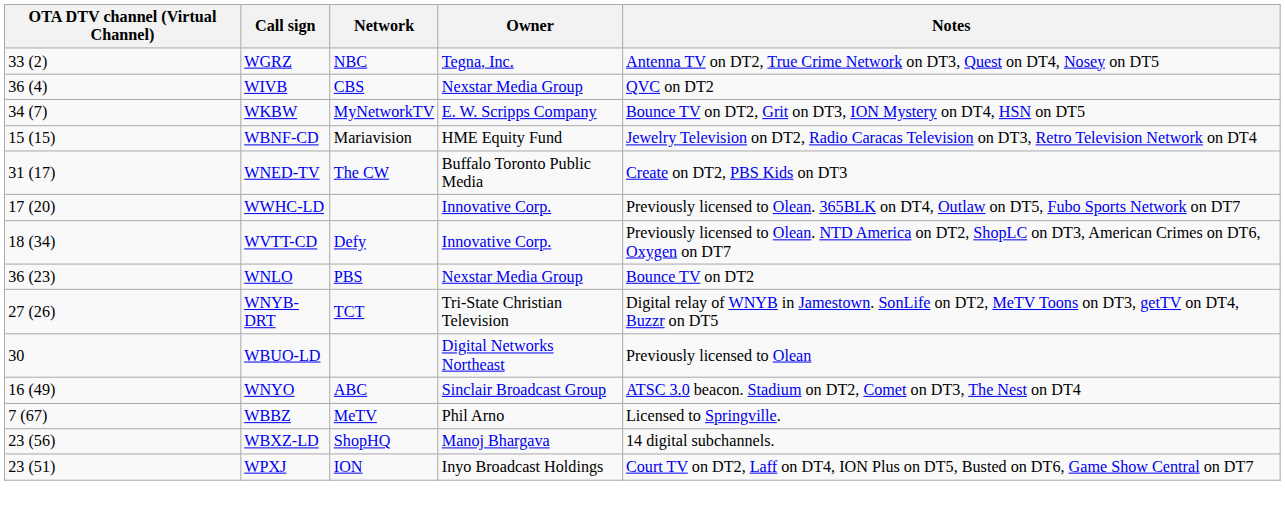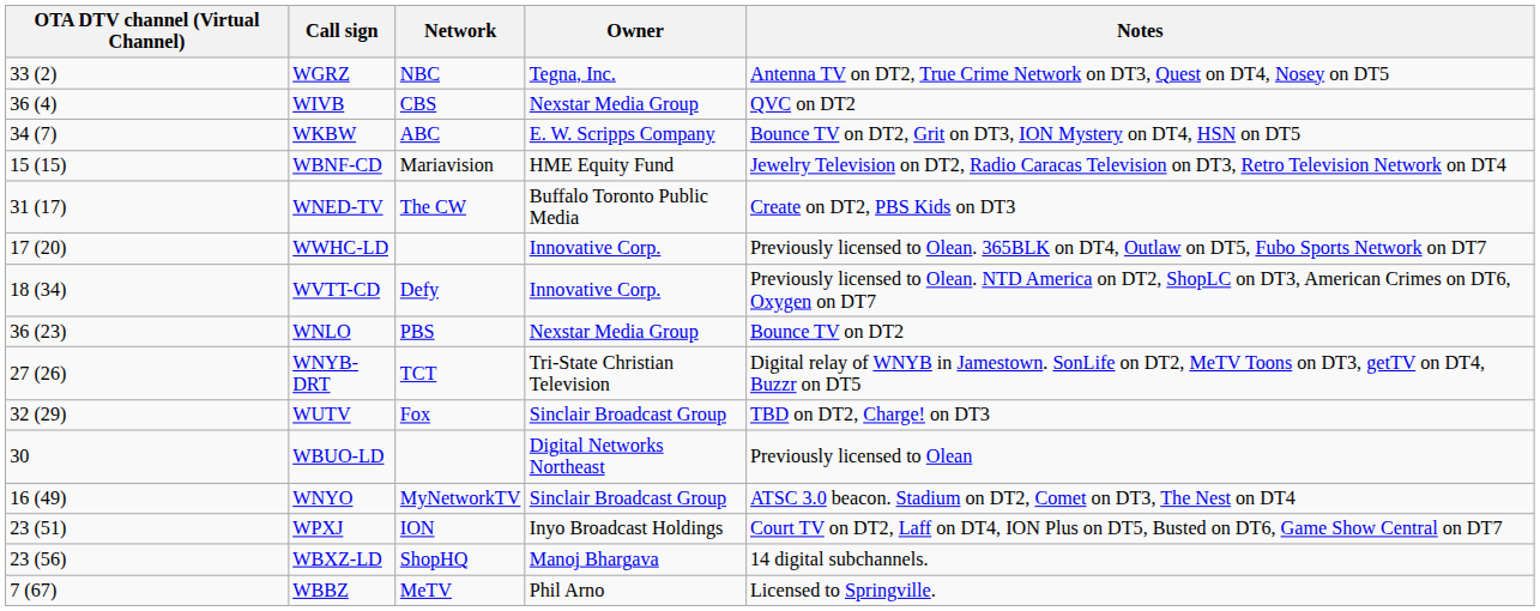WKBW | Network: MyNetworkTV -> ABC
+ row: 32 (29) | WUTV | Fox | Sinclair Broadcast Group | TBD on DT2, Charge! on DT3
WNYO | Network: ABC -> MyNetworkTV
rows swapped: WPXJ <-> WBBZ
